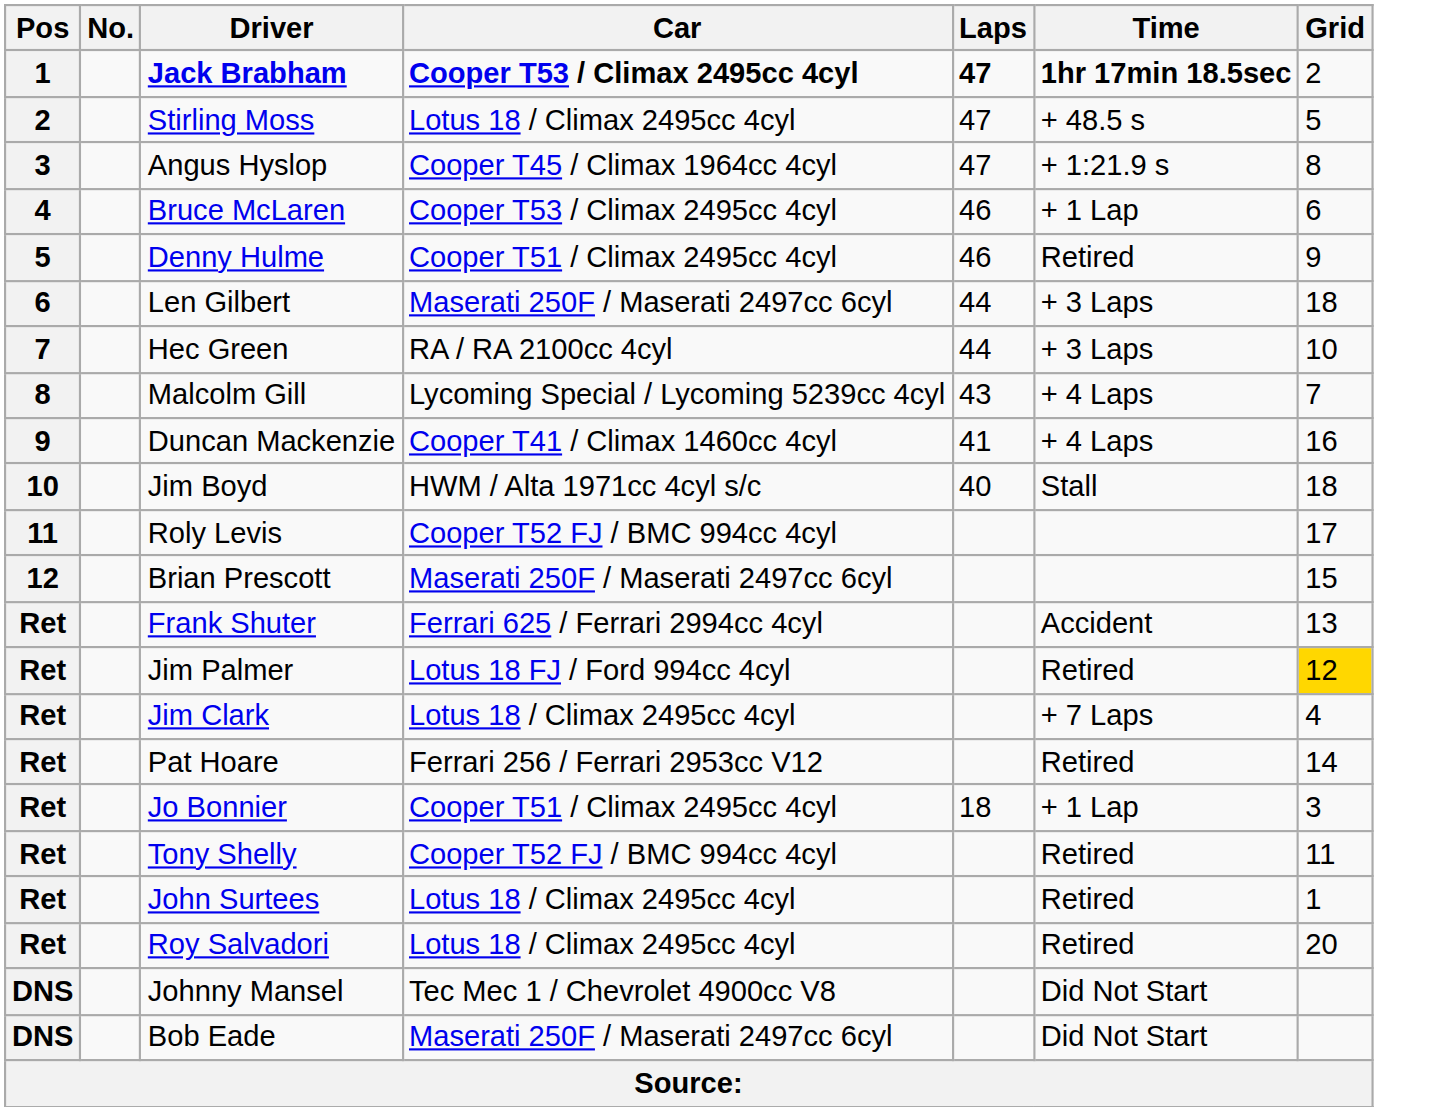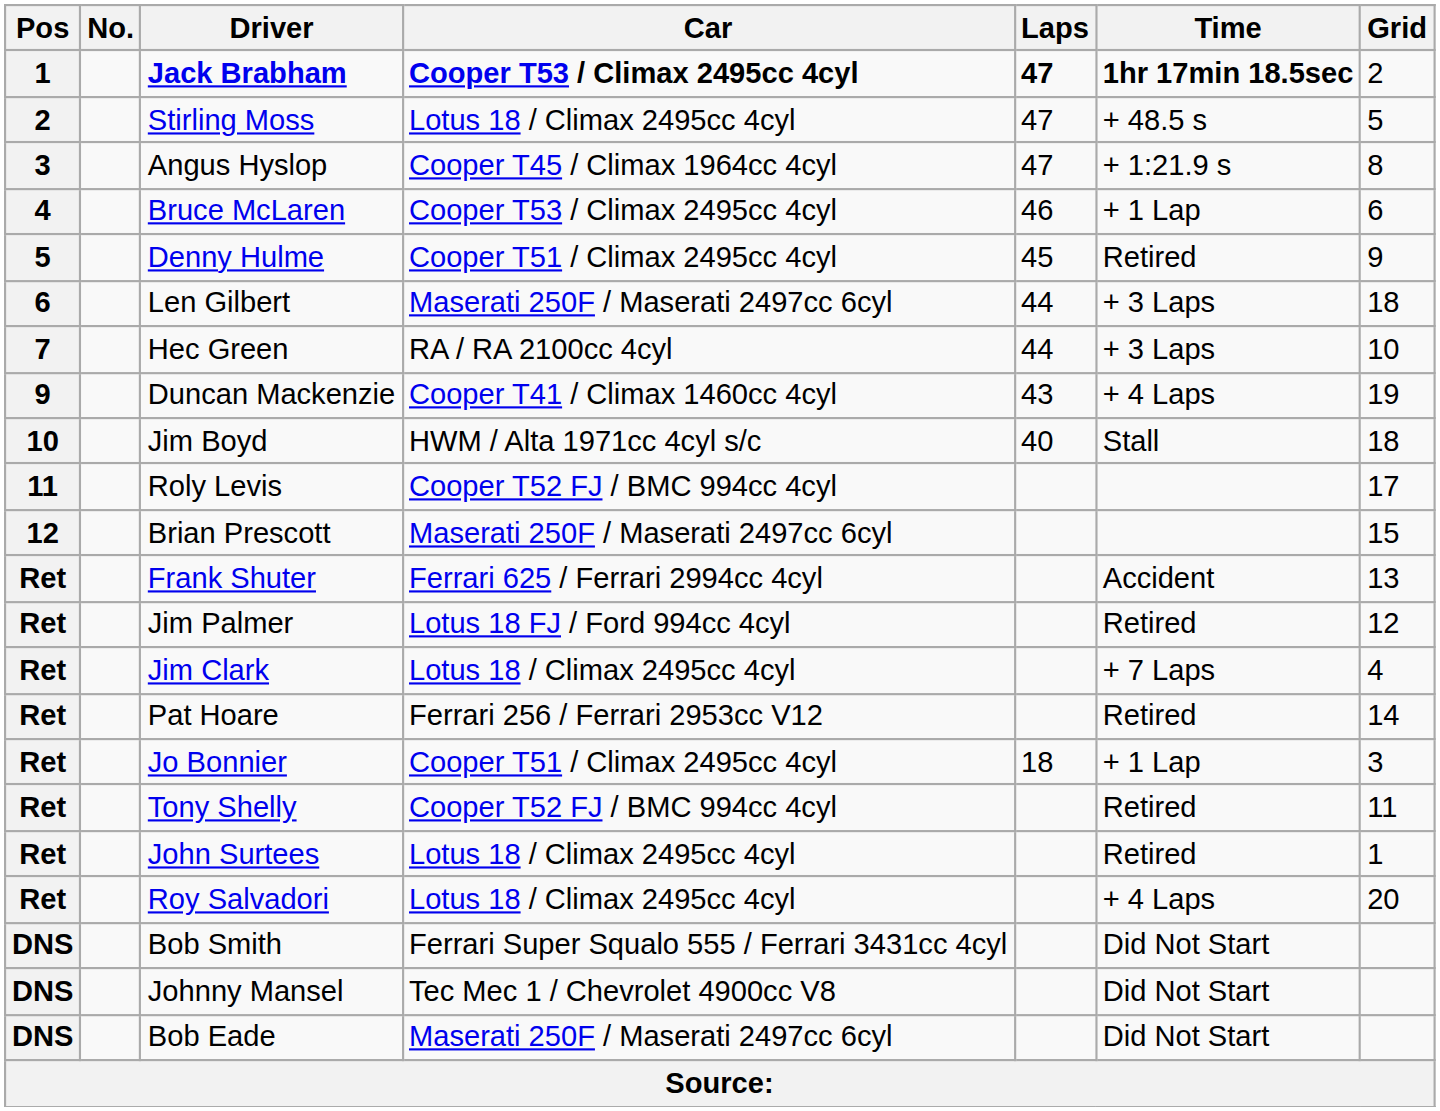Denny Hulme | Laps: 46 -> 45
- row: 8 | Malcolm Gill | Lycoming Special / Lycoming 5239cc 4cyl | 43 | + 4 Laps | 7
Duncan Mackenzie | Laps: 41 -> 43
Duncan Mackenzie | Grid: 16 -> 19
Jim Palmer | Grid: gold background -> no background
Roy Salvadori | Time: Retired -> + 4 Laps
+ row: DNS | Bob Smith | Ferrari Super Squalo 555 / Ferrari 3431cc 4cyl | Did Not Start
